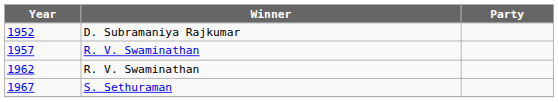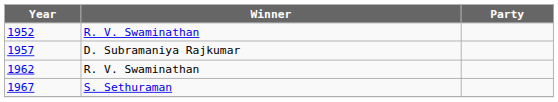1952 | Winner: D. Subramaniya Rajkumar -> R. V. Swaminathan
1957 | Winner: R. V. Swaminathan -> D. Subramaniya Rajkumar
